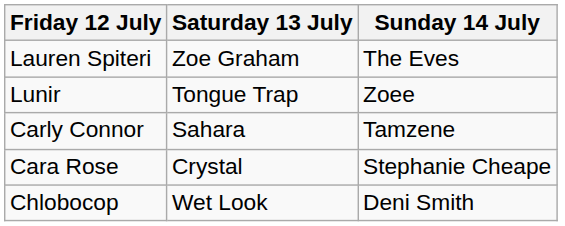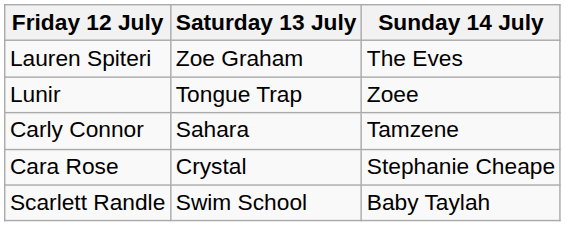- row: Chlobocop | Wet Look | Deni Smith
+ row: Scarlett Randle | Swim School | Baby Taylah
